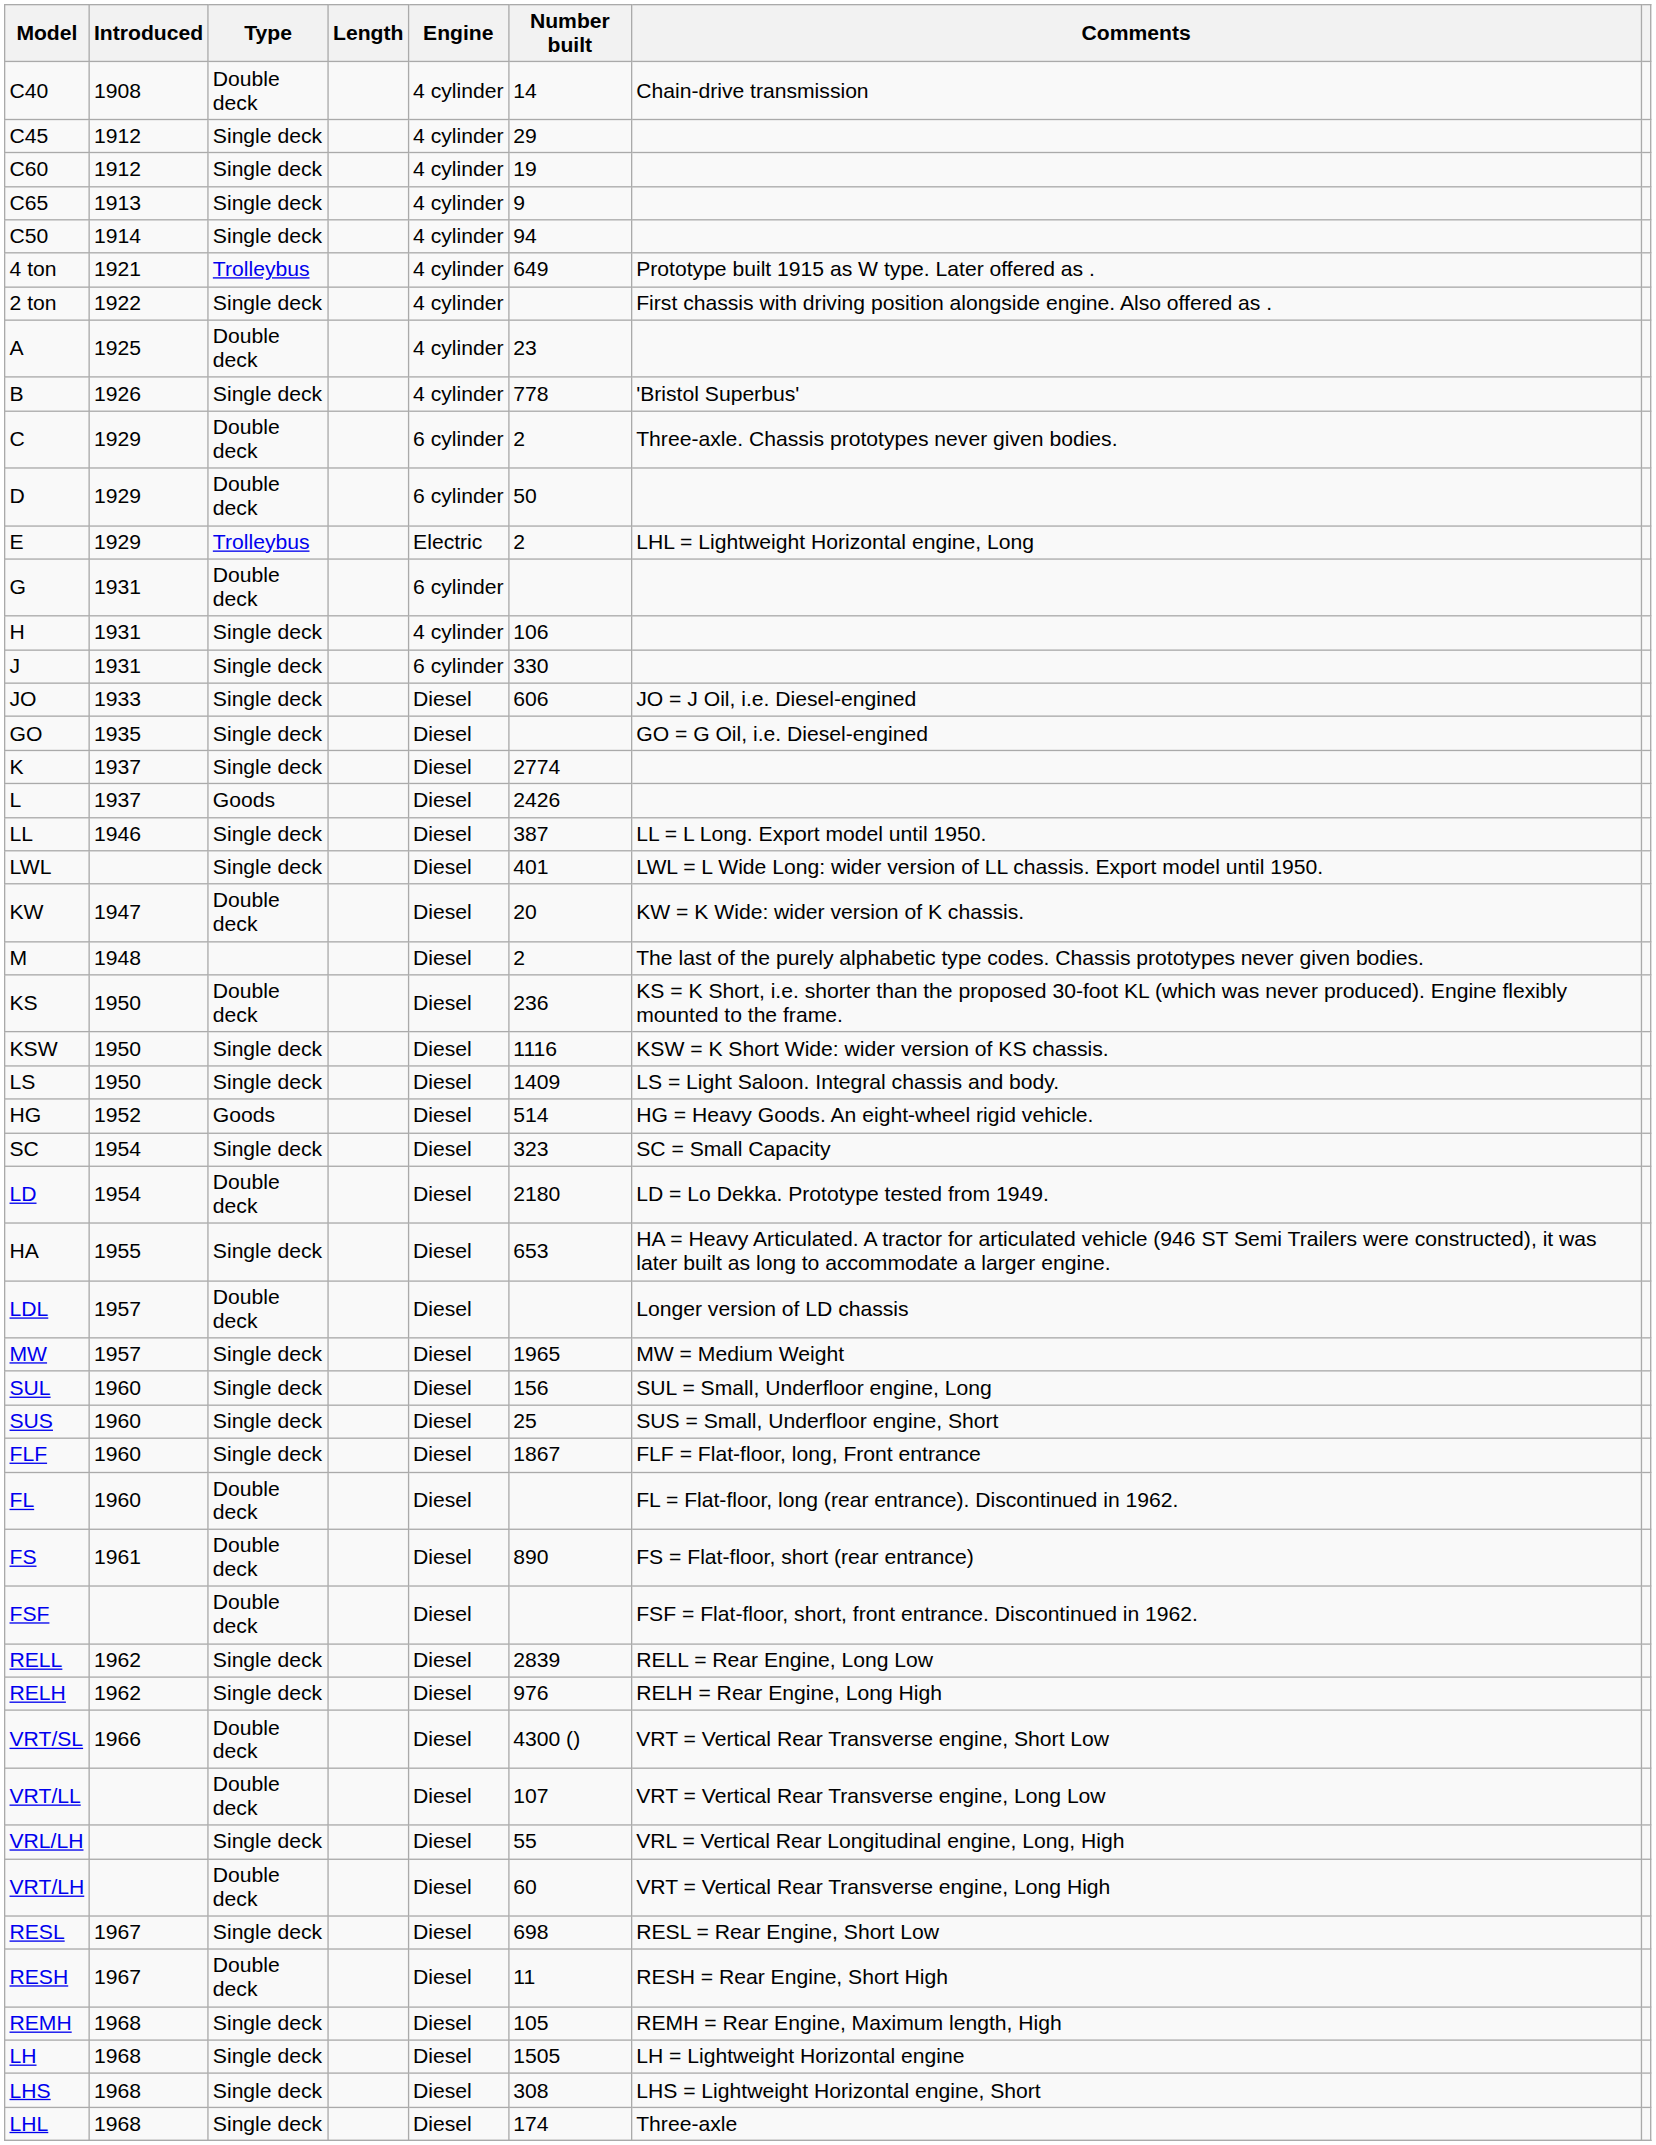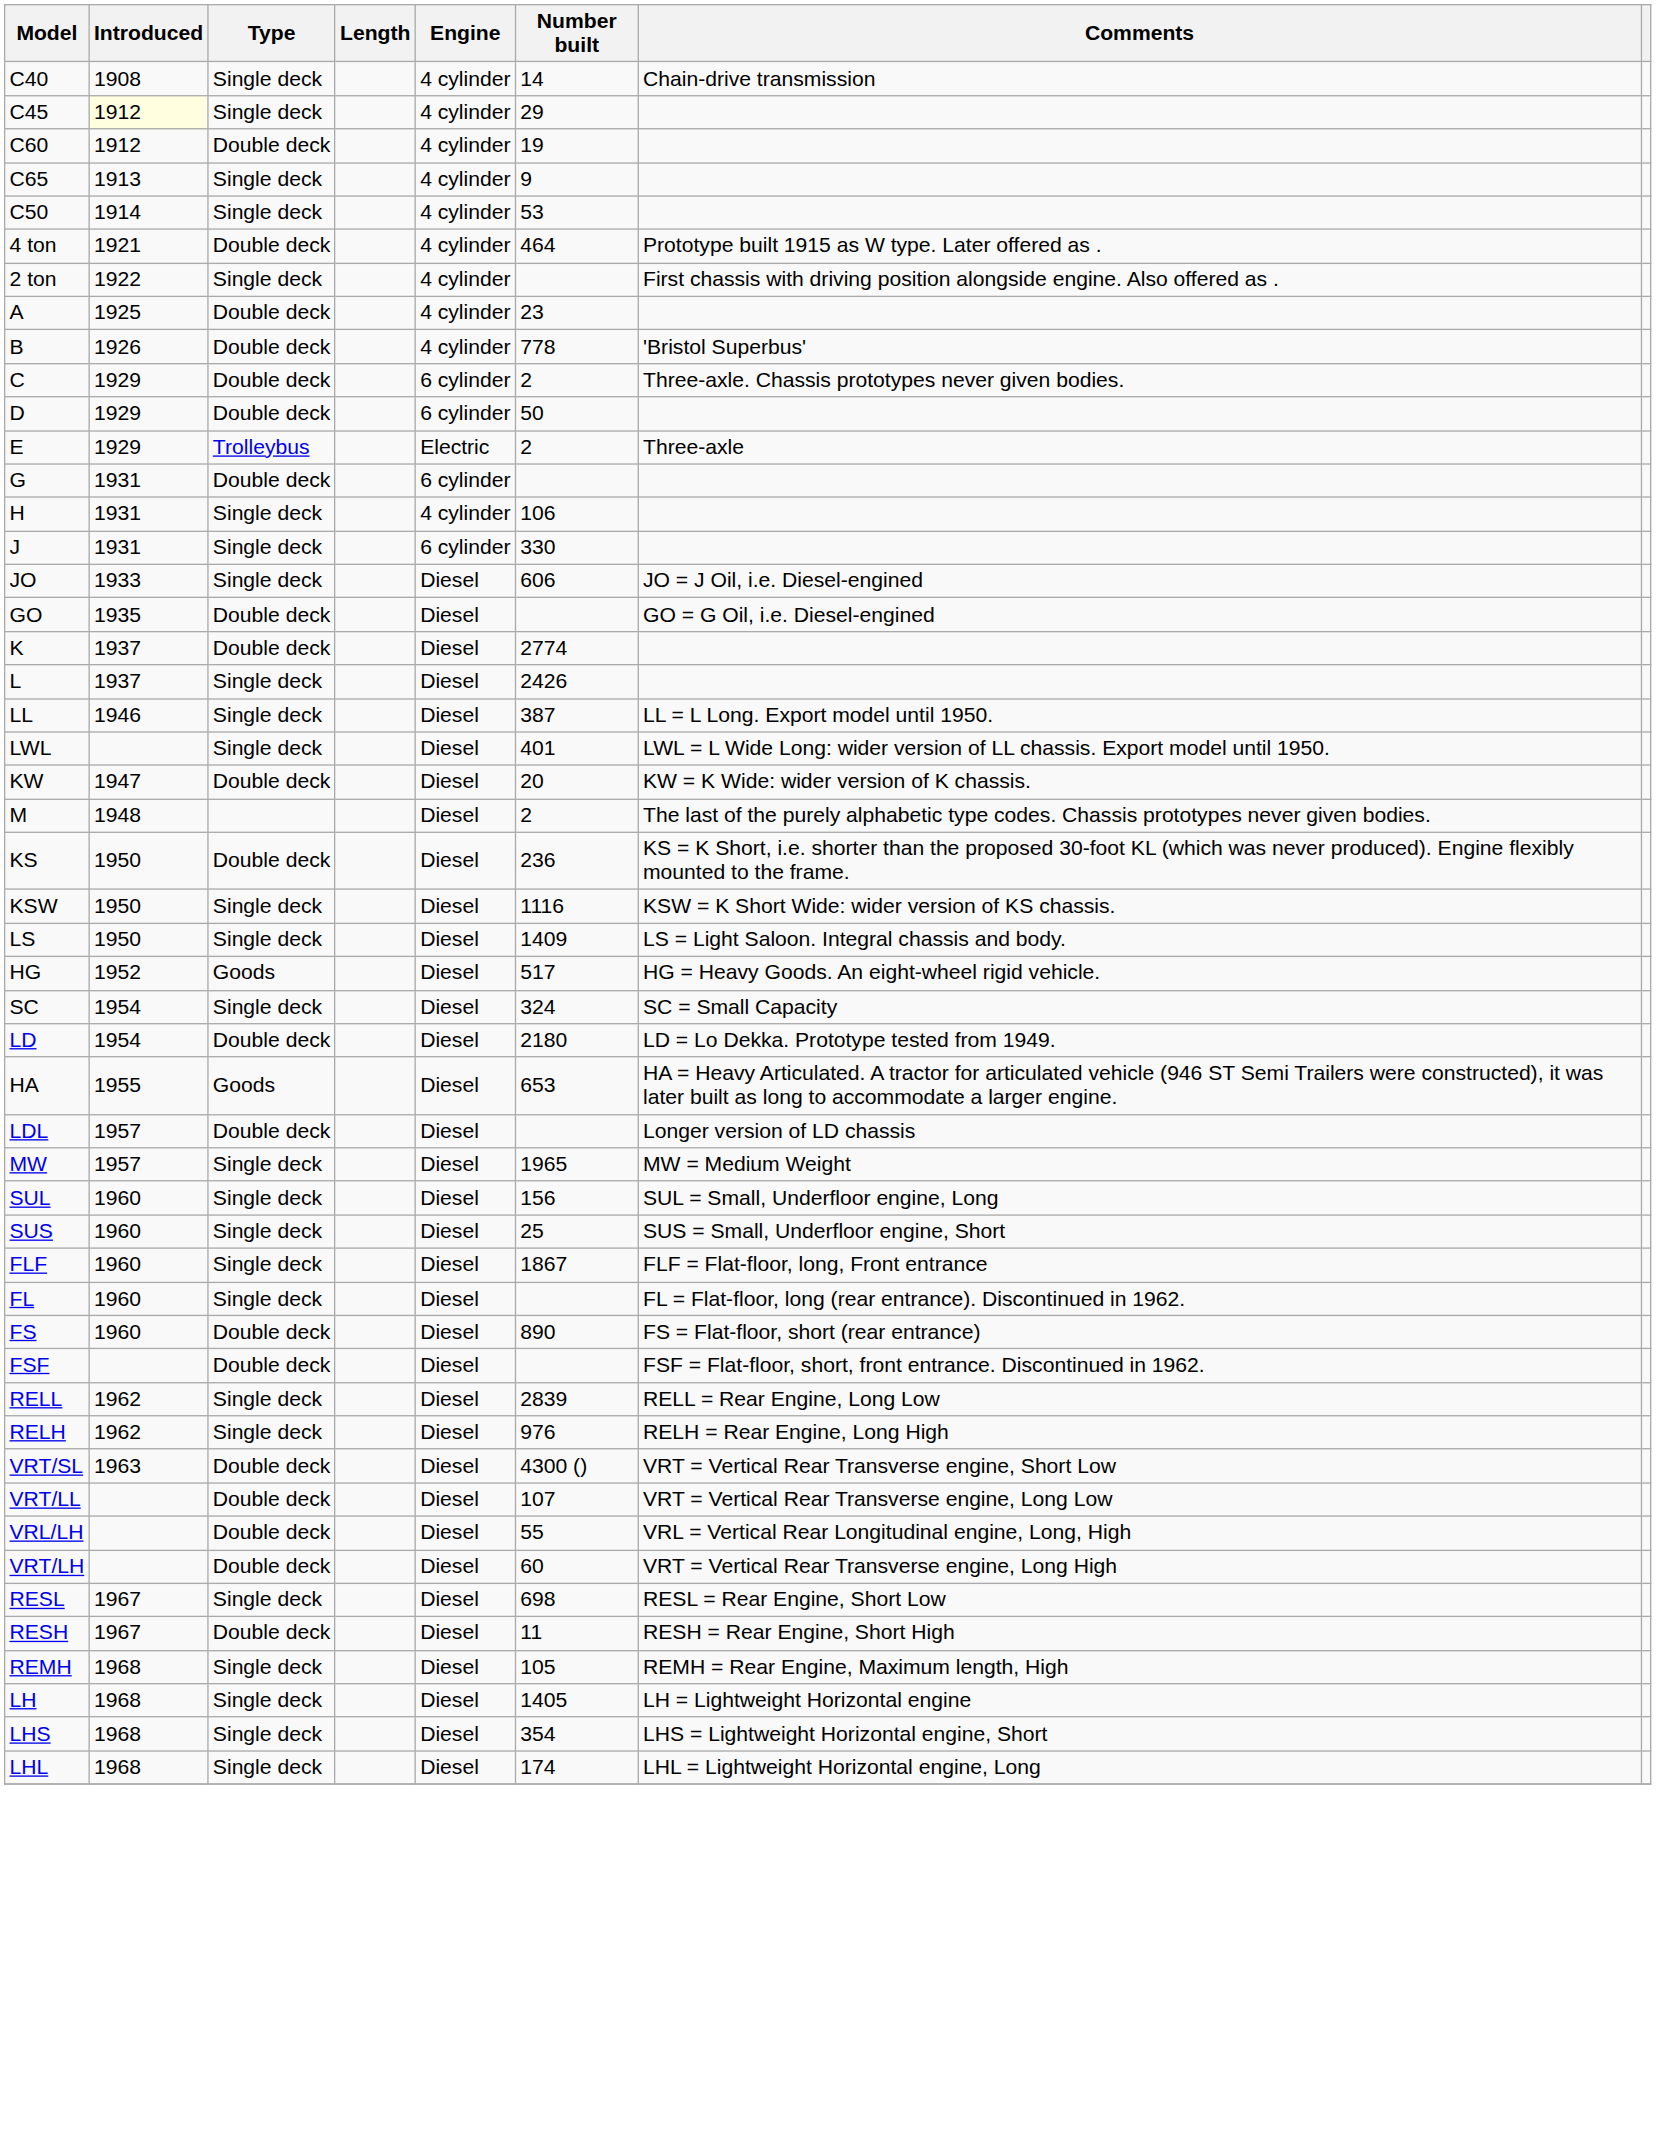C40 | Type: Double deck -> Single deck
C45 | Introduced: no background -> lightyellow background
C60 | Type: Single deck -> Double deck
C50 | Number built: 94 -> 53
4 ton | Type: Trolleybus -> Double deck
4 ton | Number built: 649 -> 464
B | Type: Single deck -> Double deck
E | Comments: LHL = Lightweight Horizontal engine, Long -> Three-axle
GO | Type: Single deck -> Double deck
K | Type: Single deck -> Double deck
L | Type: Goods -> Single deck
HG | Number built: 514 -> 517
SC | Number built: 323 -> 324
HA | Type: Single deck -> Goods
FL | Type: Double deck -> Single deck
FS | Introduced: 1961 -> 1960
VRT/SL | Introduced: 1966 -> 1963
VRL/LH | Type: Single deck -> Double deck
LH | Number built: 1505 -> 1405
LHS | Number built: 308 -> 354
LHL | Comments: Three-axle -> LHL = Lightweight Horizontal engine, Long
